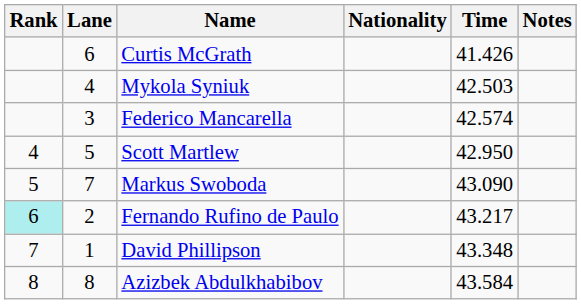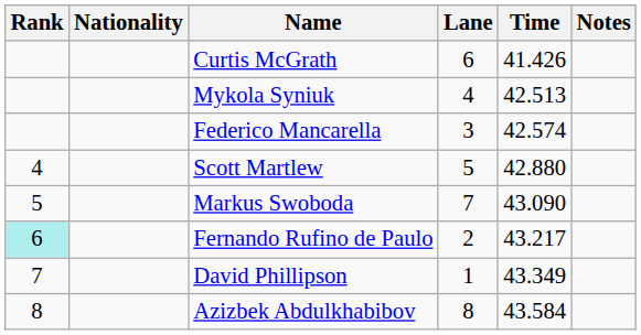columns swapped: Lane <-> Nationality
Mykola Syniuk | Time: 42.503 -> 42.513
Scott Martlew | Time: 42.950 -> 42.880
David Phillipson | Time: 43.348 -> 43.349
